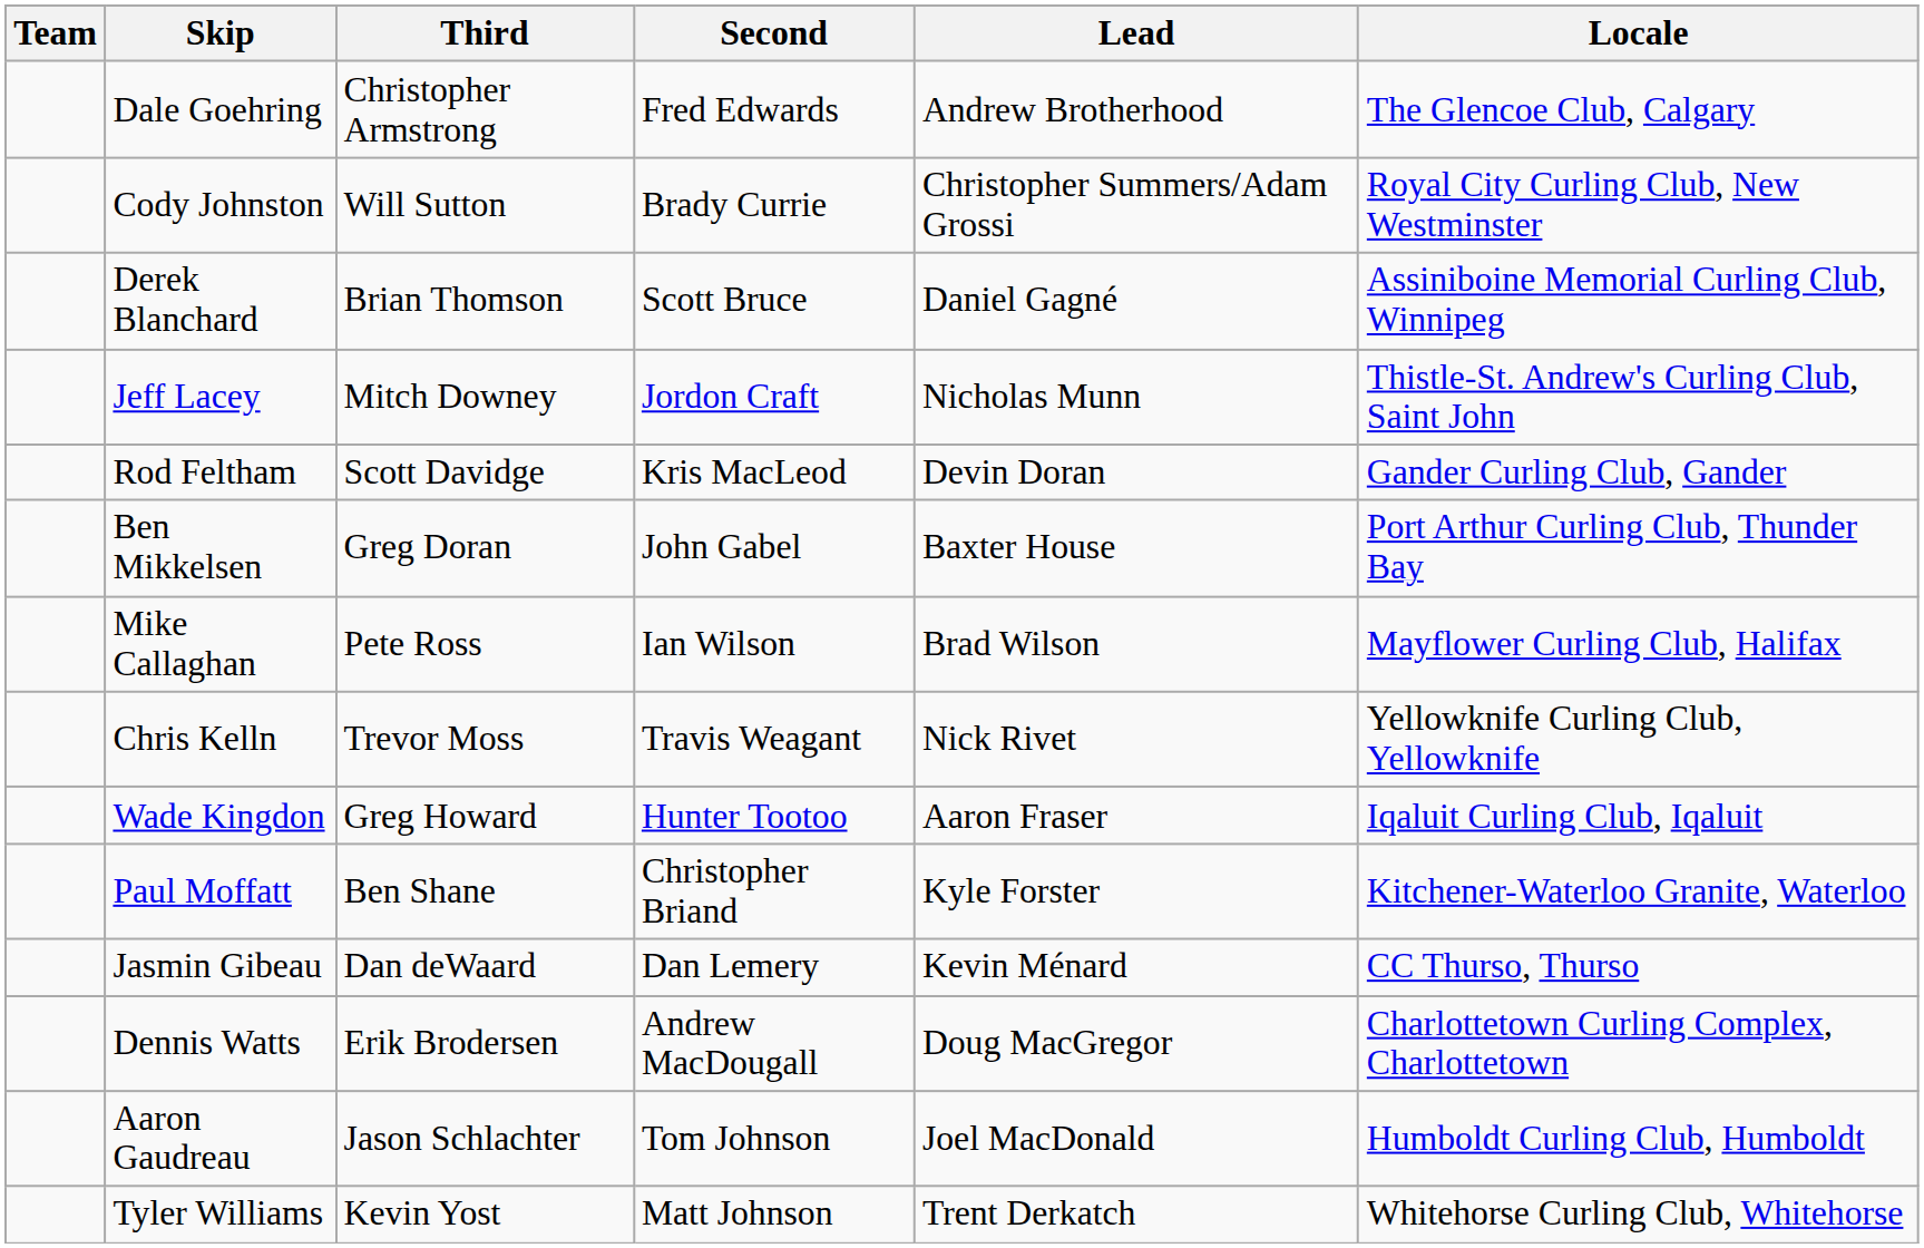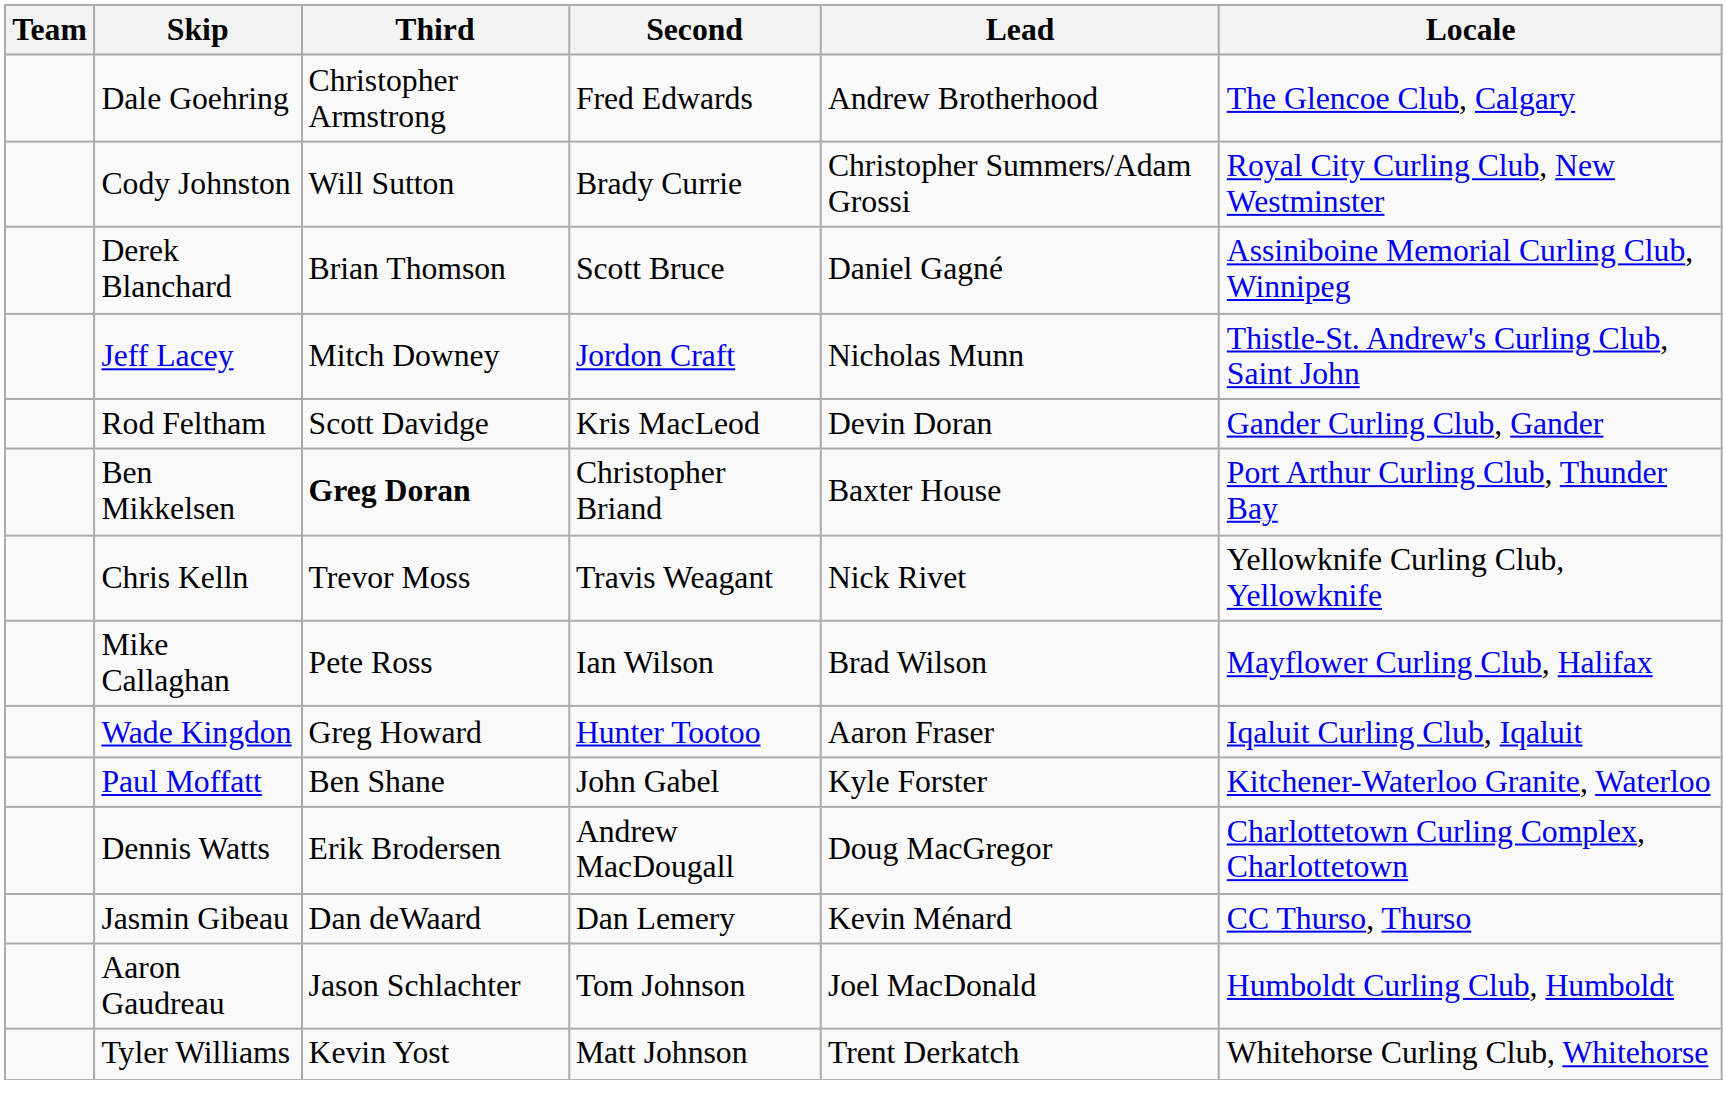Ben Mikkelsen | Third: normal -> bold
Ben Mikkelsen | Second: John Gabel -> Christopher Briand
rows swapped: Chris Kelln <-> Mike Callaghan
Paul Moffatt | Second: Christopher Briand -> John Gabel
rows swapped: Dennis Watts <-> Jasmin Gibeau
